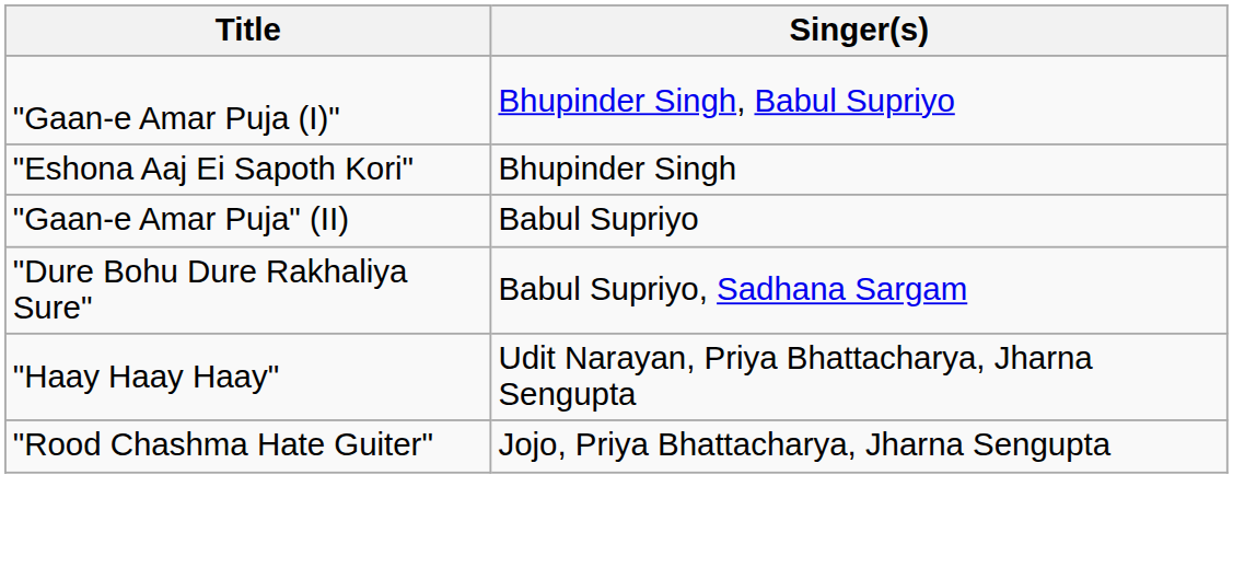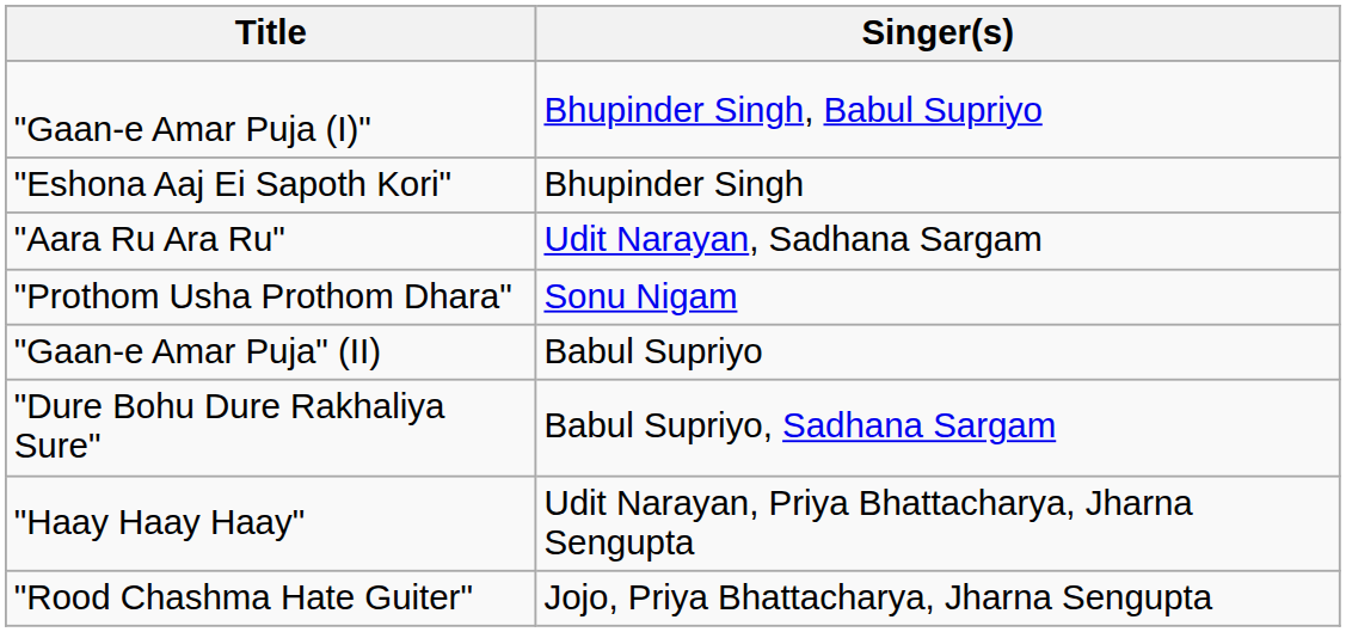+ row: "Aara Ru Ara Ru" | Udit Narayan, Sadhana Sargam
+ row: "Prothom Usha Prothom Dhara" | Sonu Nigam
